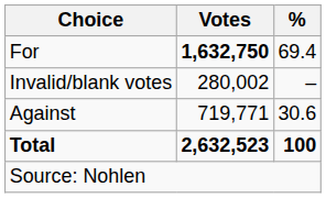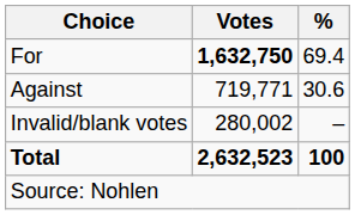rows swapped: Against <-> Invalid/blank votes
